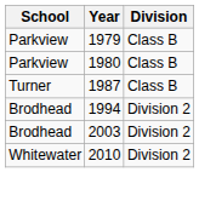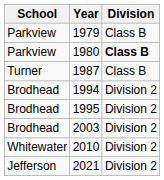1980 | Division: normal -> bold
+ row: Brodhead | 1995 | Division 2
+ row: Jefferson | 2021 | Division 2
